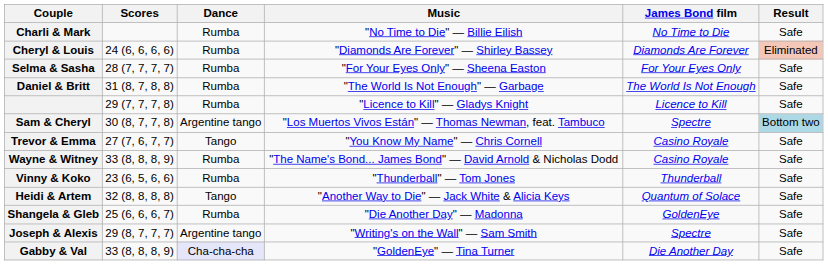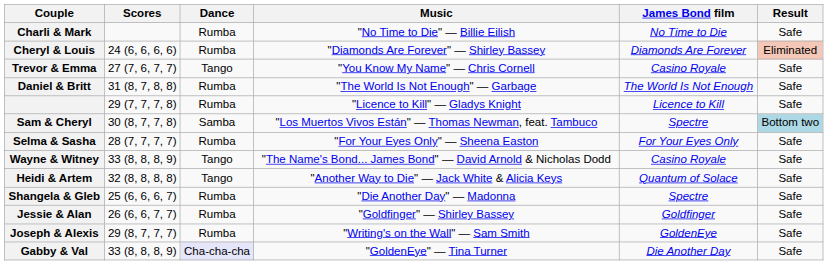rows swapped: Trevor & Emma <-> Selma & Sasha
Sam & Cheryl | Dance: Argentine tango -> Samba
Wayne & Witney | Dance: Rumba -> Tango
- row: Vinny & Koko | 23 (6, 5, 6, 6) | Rumba | "Thunderball" — Tom Jones | Thunderball | Safe
Shangela & Gleb | James Bond film: GoldenEye -> Spectre
+ row: Jessie & Alan | 26 (6, 6, 7, 7) | Rumba | "Goldfinger" — Shirley Bassey | Goldfinger | Safe
Joseph & Alexis | Dance: Argentine tango -> Rumba
Joseph & Alexis | James Bond film: Spectre -> GoldenEye
